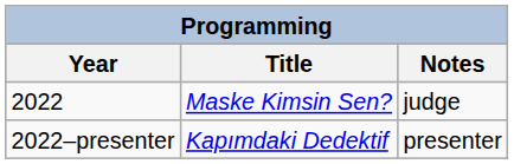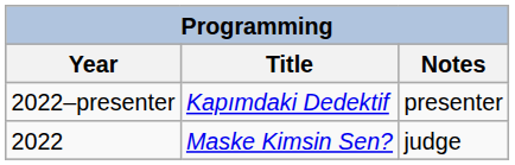rows swapped: 2022 <-> 2022–presenter
